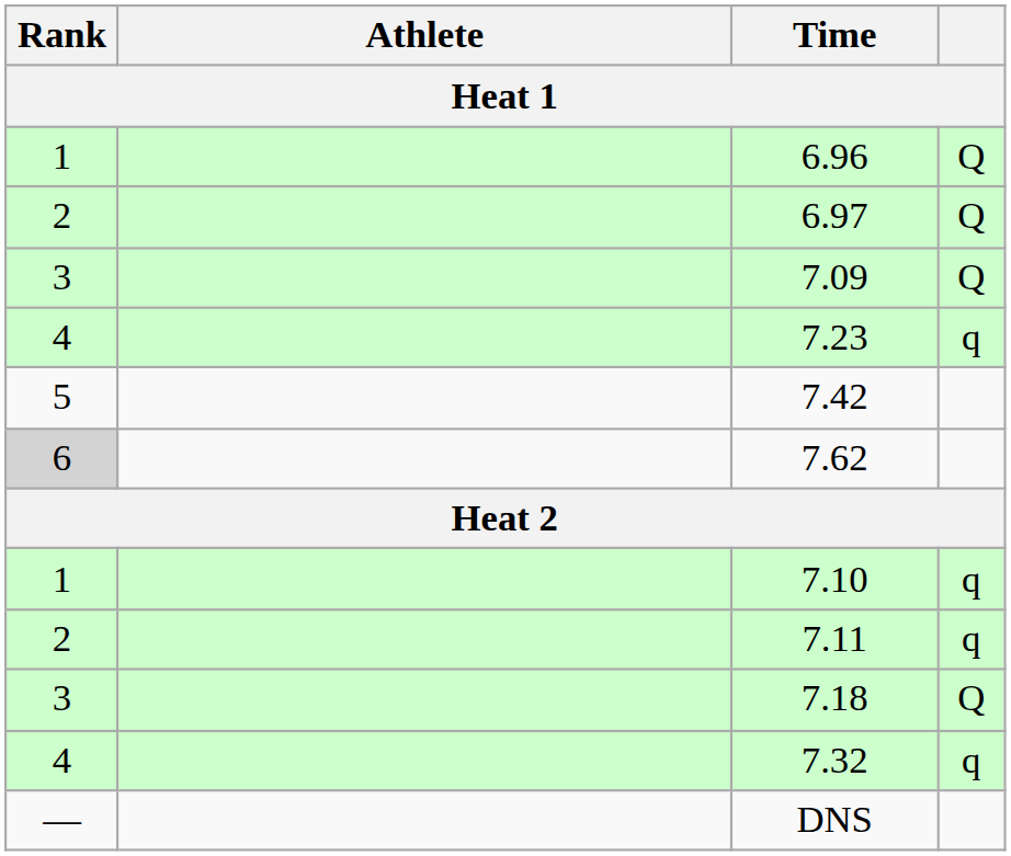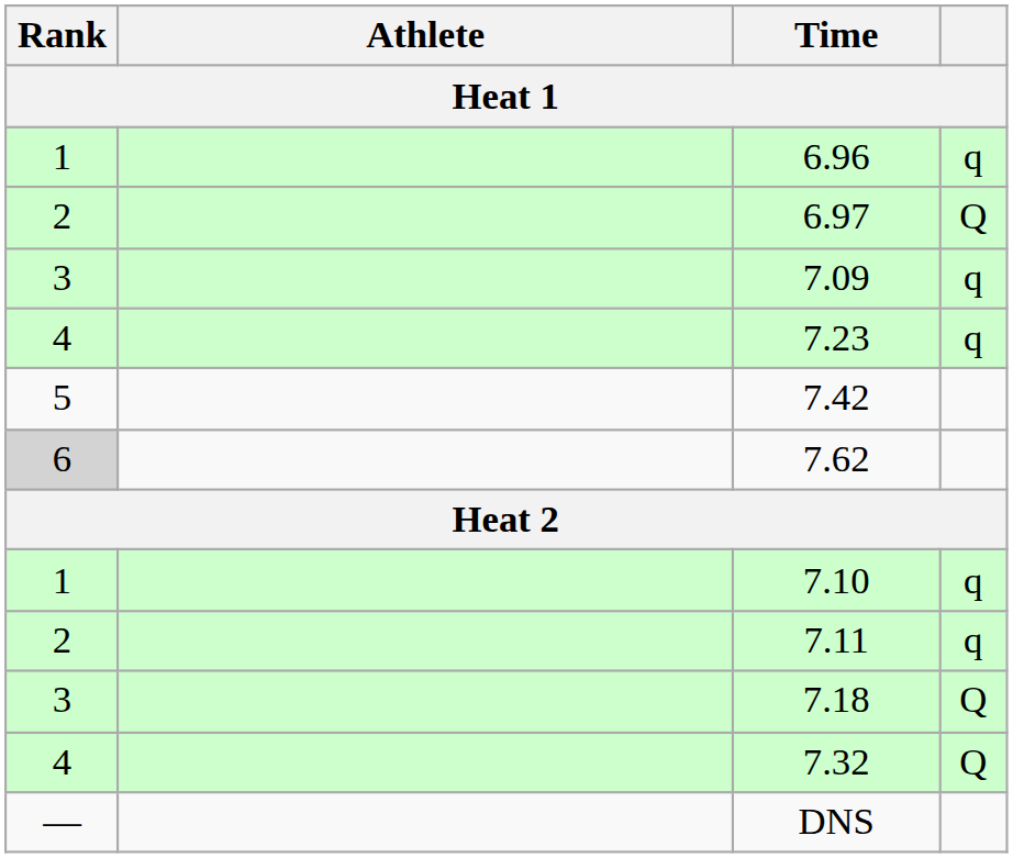6.96 | column 4: Q -> q
7.09 | column 4: Q -> q
7.32 | column 4: q -> Q
